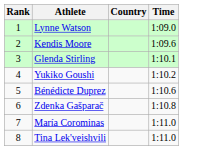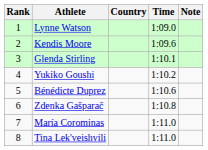+ column: Note
